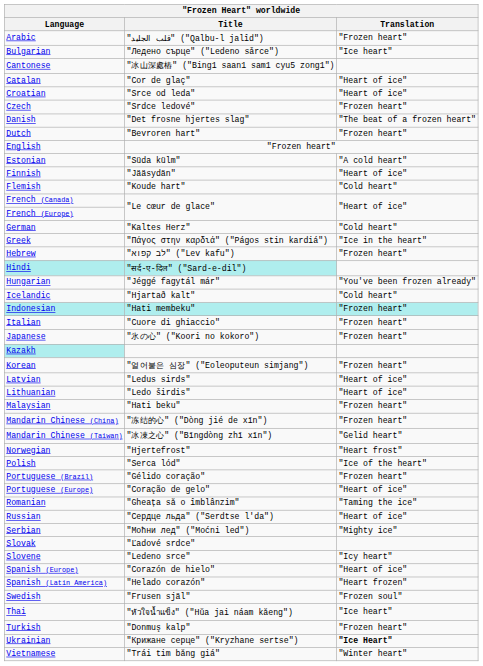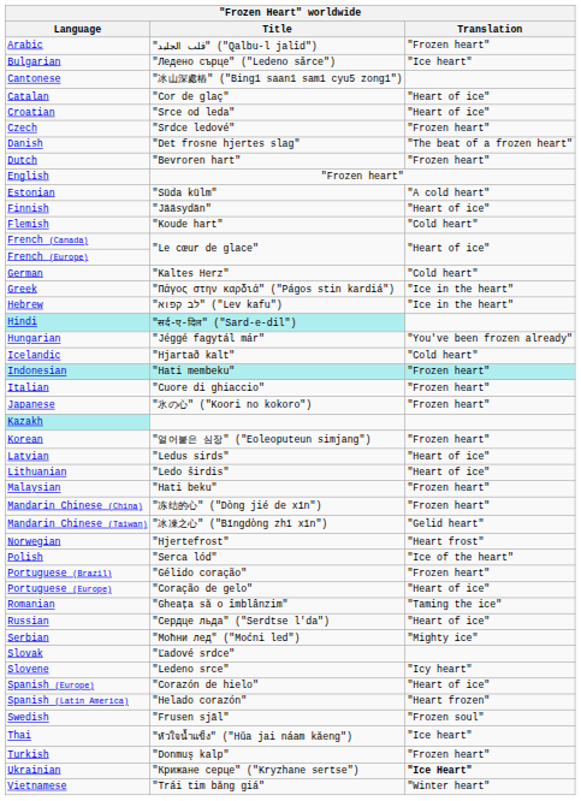Hebrew | Translation: "Frozen heart" -> "Ice in the heart"
